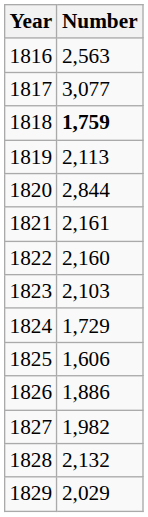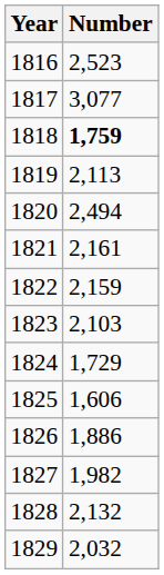1816 | Number: 2,563 -> 2,523
1820 | Number: 2,844 -> 2,494
1822 | Number: 2,160 -> 2,159
1829 | Number: 2,029 -> 2,032
